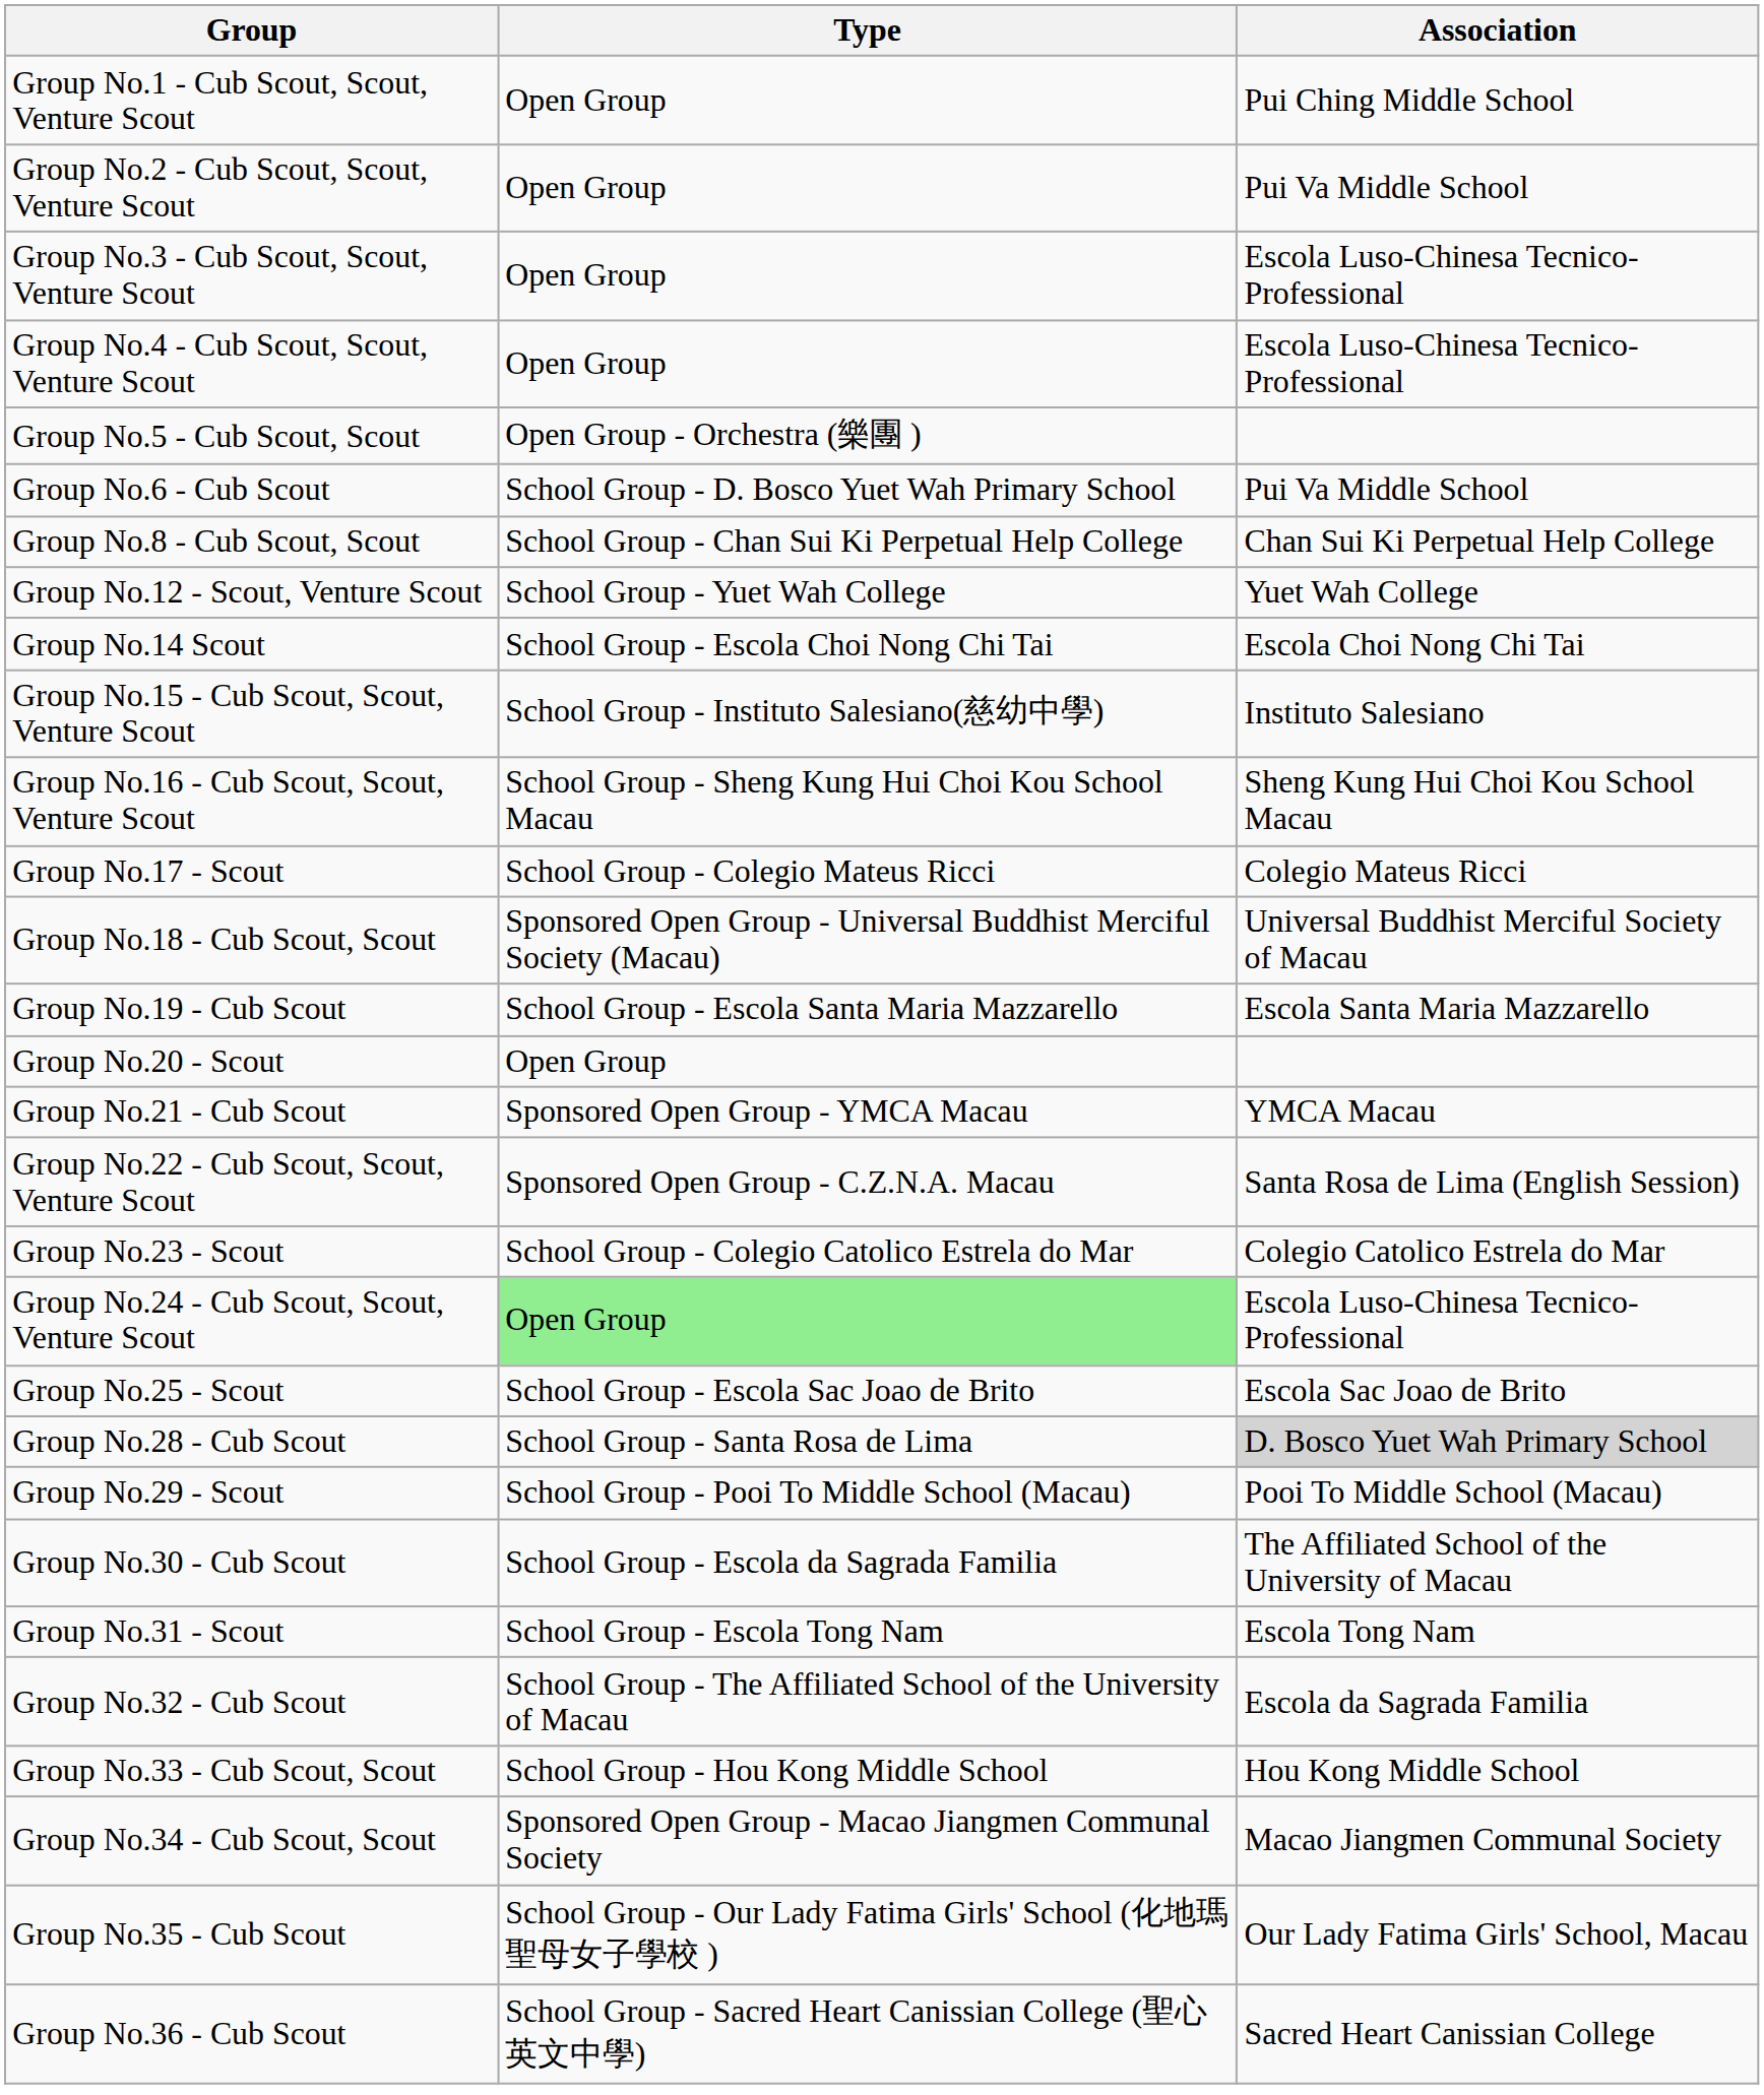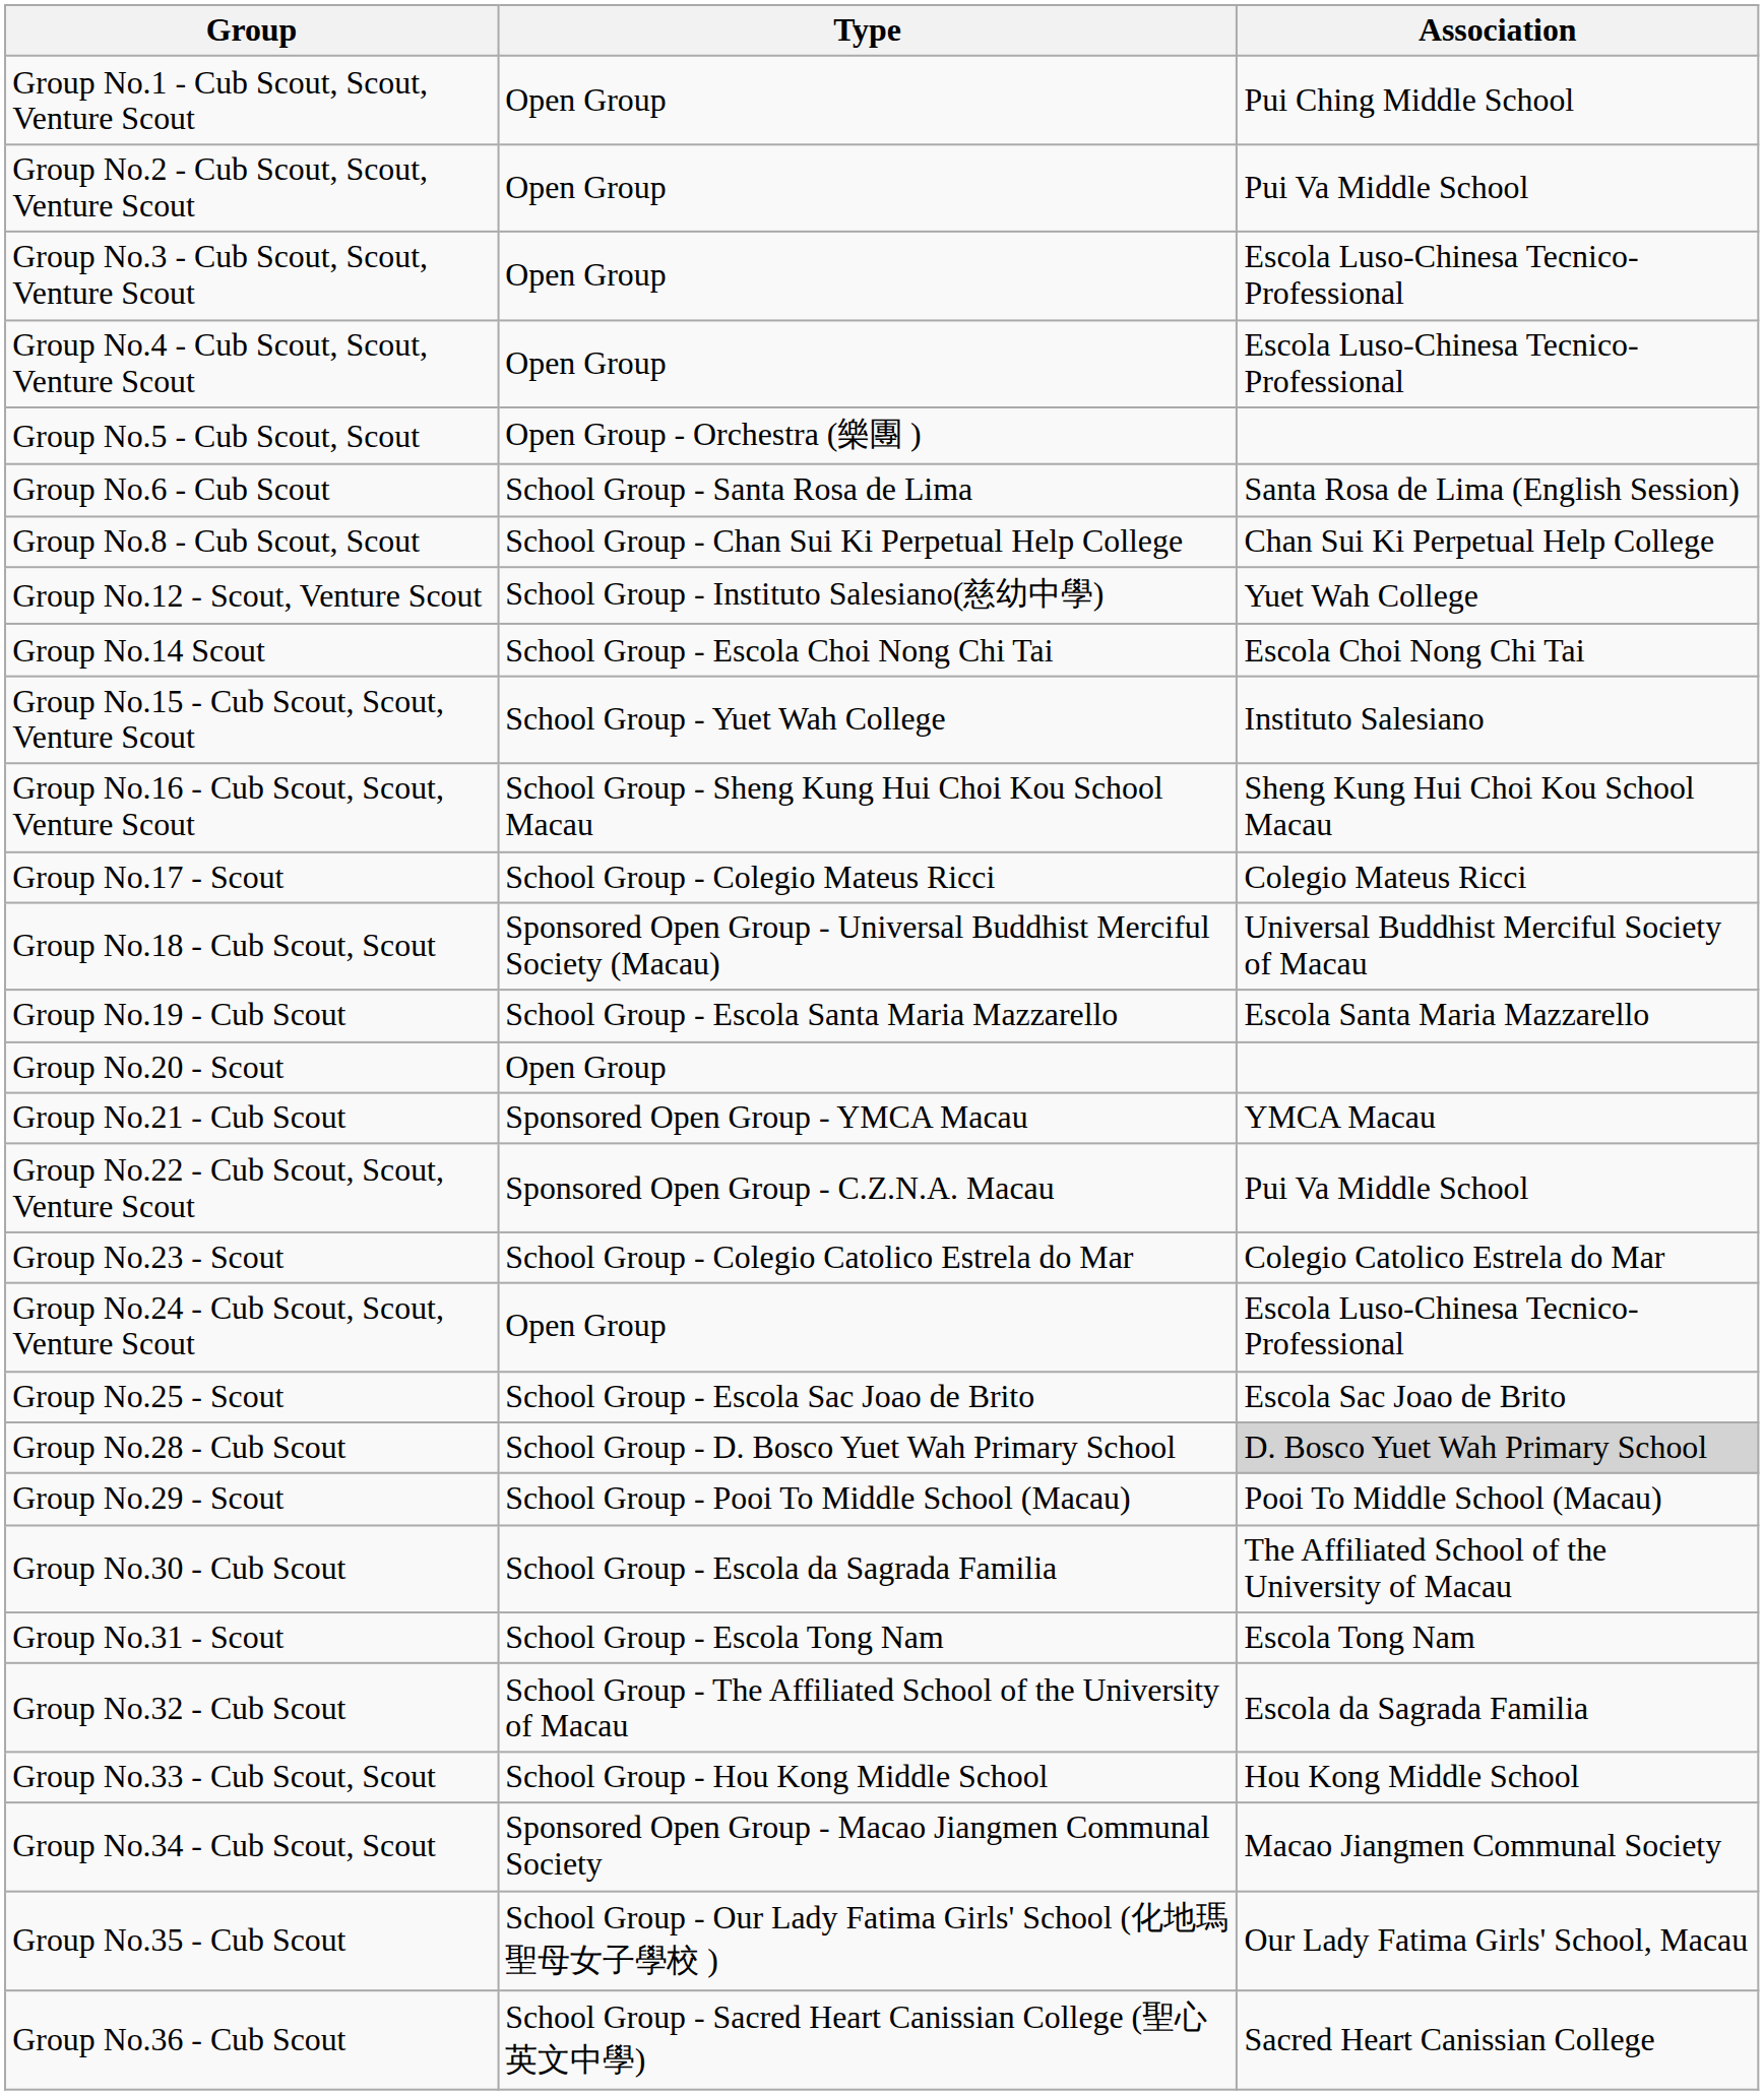Group No.6 - Cub Scout | Type: School Group - D. Bosco Yuet Wah Primary School -> School Group - Santa Rosa de Lima
Group No.6 - Cub Scout | Association: Pui Va Middle School -> Santa Rosa de Lima (English Session)
Group No.12 - Scout, Venture Scout | Type: School Group - Yuet Wah College -> School Group - Instituto Salesiano(慈幼中學)
Group No.15 - Cub Scout, Scout, Venture Scout | Type: School Group - Instituto Salesiano(慈幼中學) -> School Group - Yuet Wah College
Group No.22 - Cub Scout, Scout, Venture Scout | Association: Santa Rosa de Lima (English Session) -> Pui Va Middle School
Group No.24 - Cub Scout, Scout, Venture Scout | Type: lightgreen background -> no background
Group No.28 - Cub Scout | Type: School Group - Santa Rosa de Lima -> School Group - D. Bosco Yuet Wah Primary School
